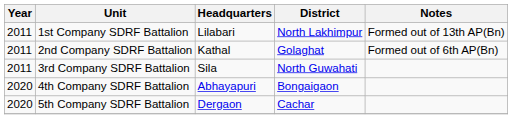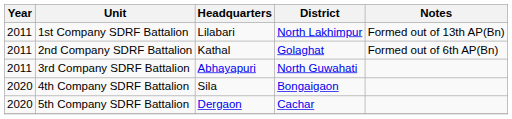3rd Company SDRF Battalion | Headquarters: Sila -> Abhayapuri
4th Company SDRF Battalion | Headquarters: Abhayapuri -> Sila
